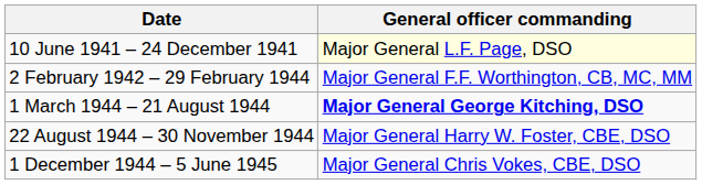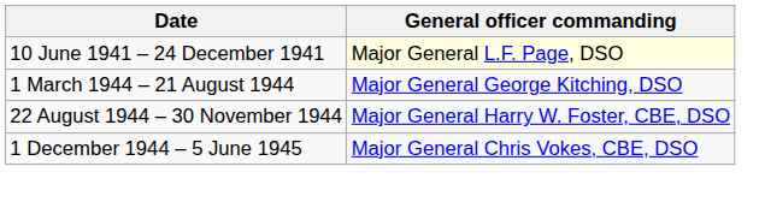- row: 2 February 1942 – 29 February 1944 | Major General F.F. Worthington, CB, MC, MM
1 March 1944 – 21 August 1944 | General officer commanding: bold -> normal
